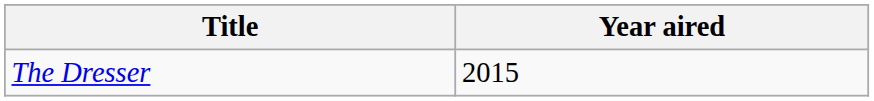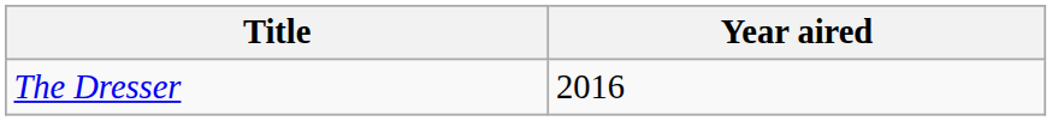The Dresser | Year aired: 2015 -> 2016
